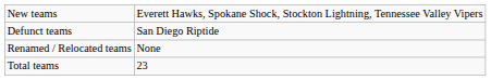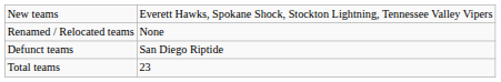rows swapped: Renamed / Relocated teams <-> Defunct teams
